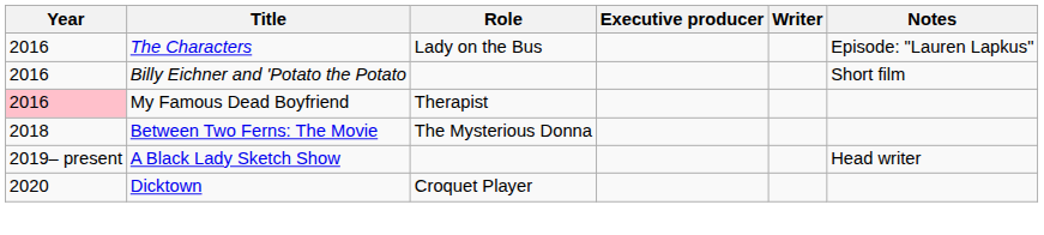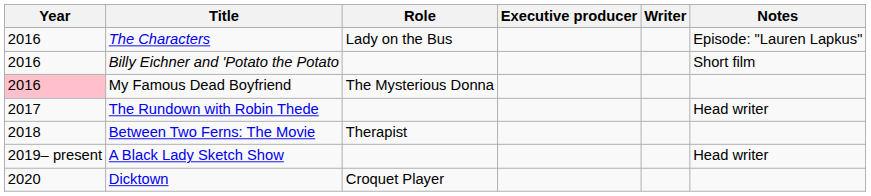My Famous Dead Boyfriend | Role: Therapist -> The Mysterious Donna
+ row: 2017 | The Rundown with Robin Thede | Head writer
Between Two Ferns: The Movie | Role: The Mysterious Donna -> Therapist
